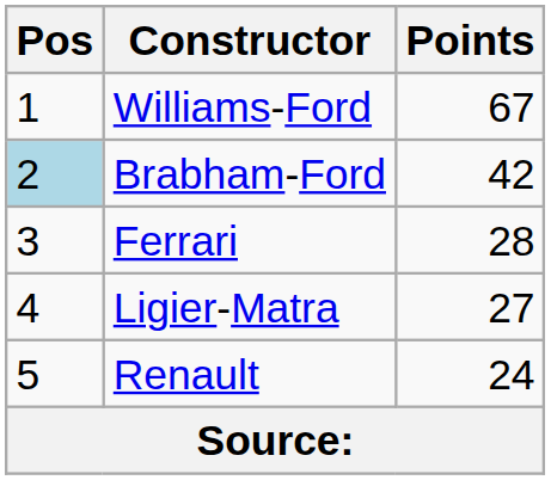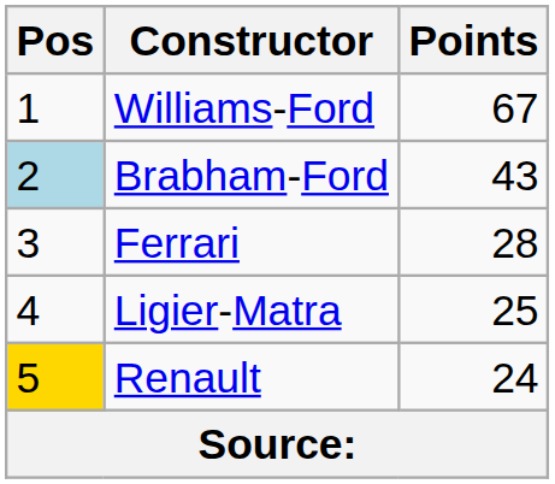Brabham-Ford | Points: 42 -> 43
Ligier-Matra | Points: 27 -> 25
Renault | Pos: no background -> gold background
